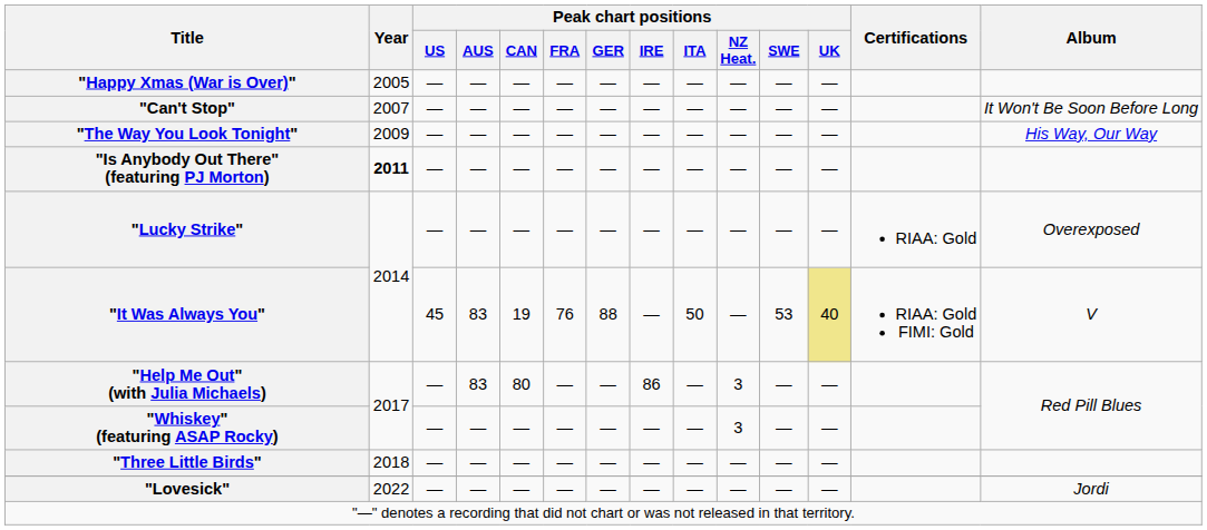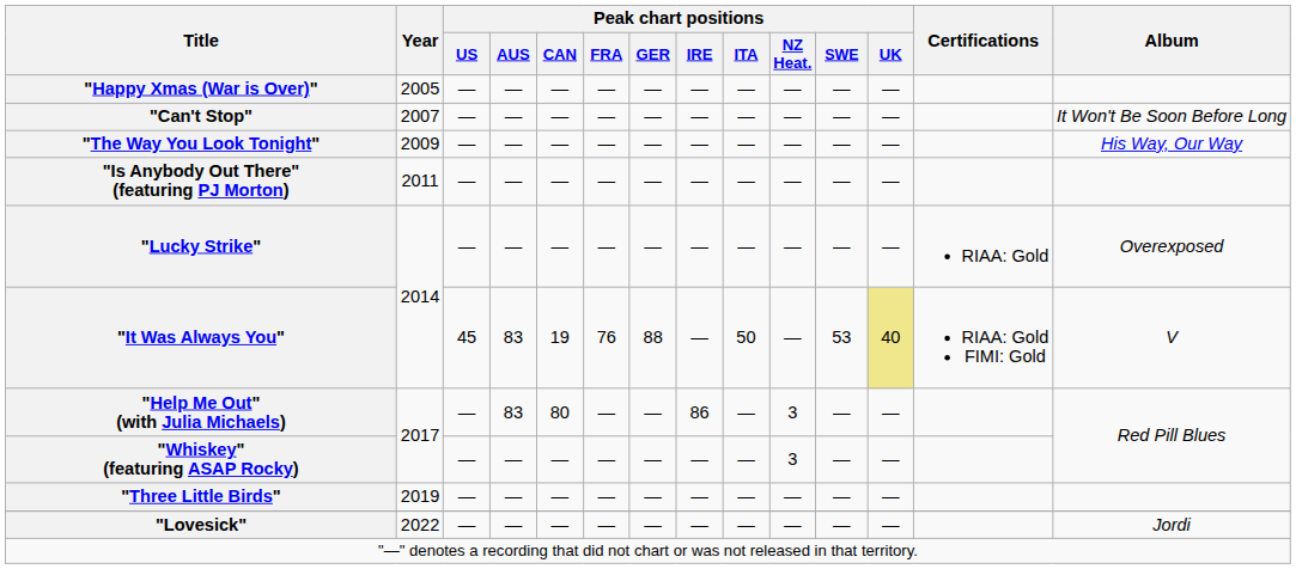"Is Anybody Out There" (featuring PJ Morton) | Year: bold -> normal
"Three Little Birds" | Year: 2018 -> 2019
